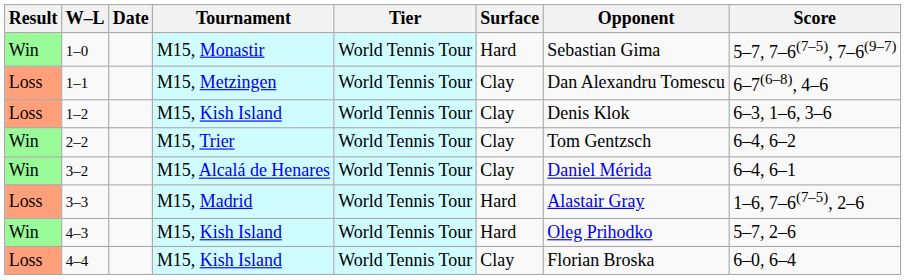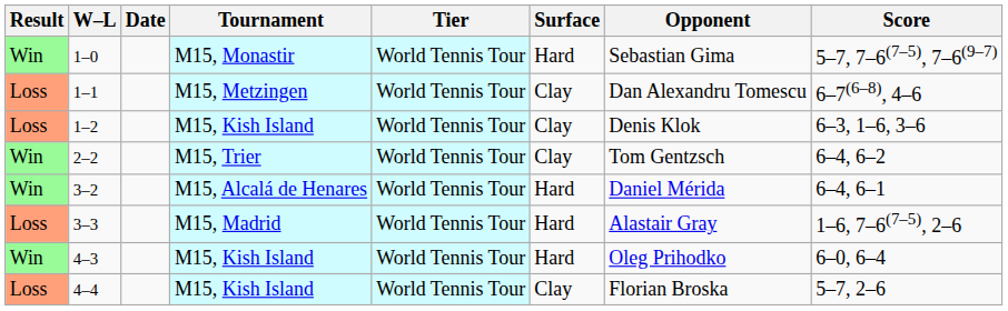3–2 | Surface: Clay -> Hard
4–3 | Score: 5–7, 2–6 -> 6–0, 6–4
4–4 | Score: 6–0, 6–4 -> 5–7, 2–6
